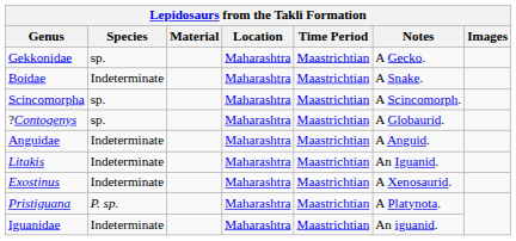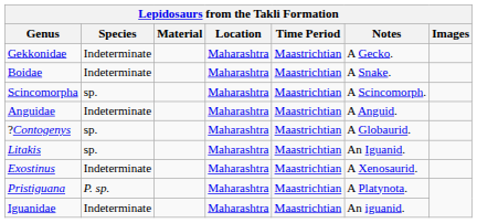Gekkonidae | Species: sp. -> Indeterminate
rows swapped: ?Contogenys <-> Anguidae
Litakis | Species: Indeterminate -> sp.
